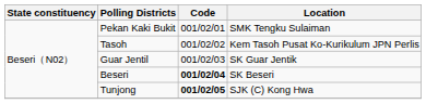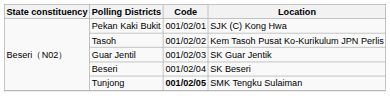Pekan Kaki Bukit | Location: SMK Tengku Sulaiman -> SJK (C) Kong Hwa
Beseri | Code: bold -> normal
Tunjong | Location: SJK (C) Kong Hwa -> SMK Tengku Sulaiman
